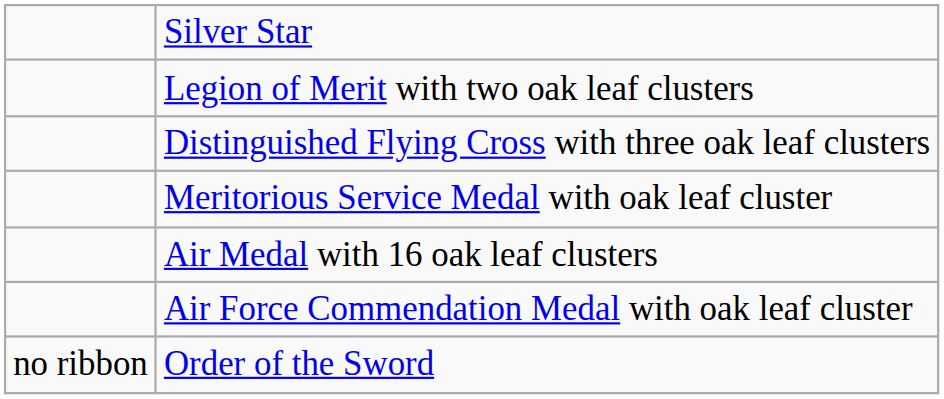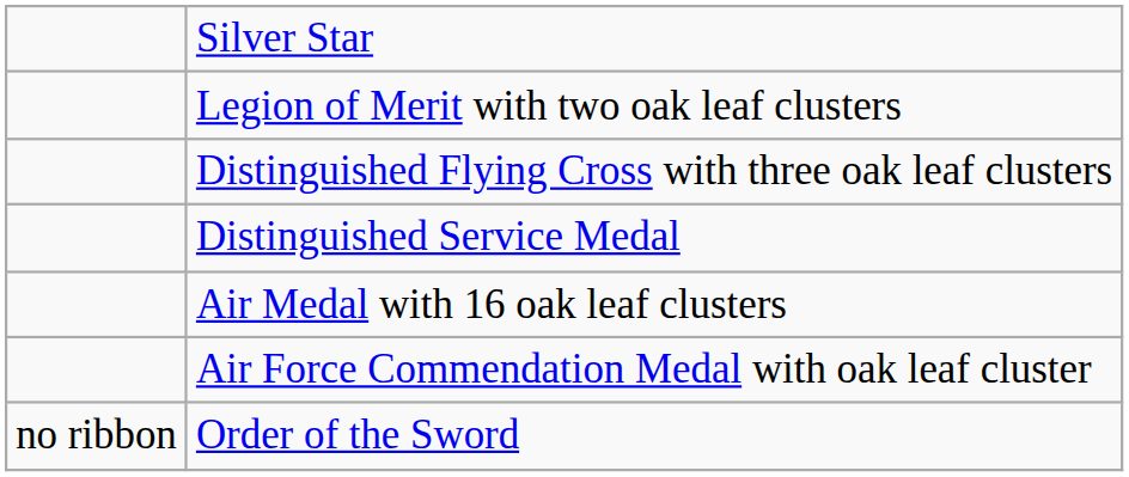+ row: Distinguished Service Medal
- row: Meritorious Service Medal with oak leaf cluster
